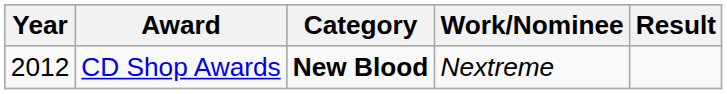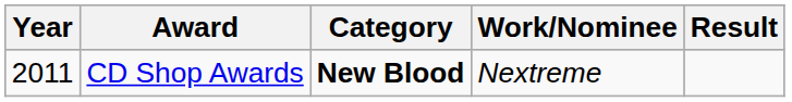CD Shop Awards | Year: 2012 -> 2011
